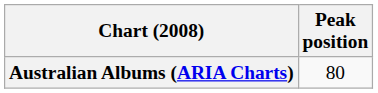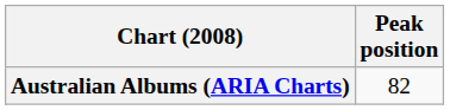Australian Albums (ARIA Charts) | Peak position: 80 -> 82
